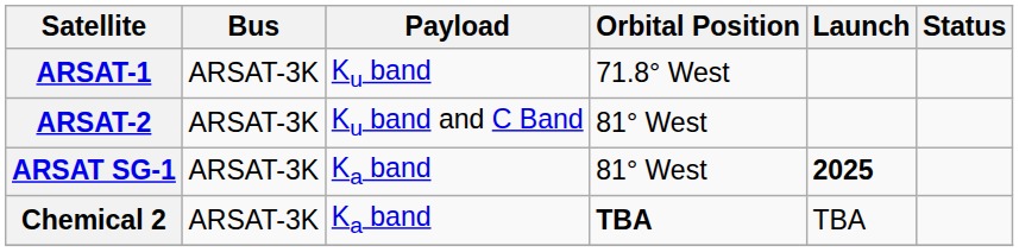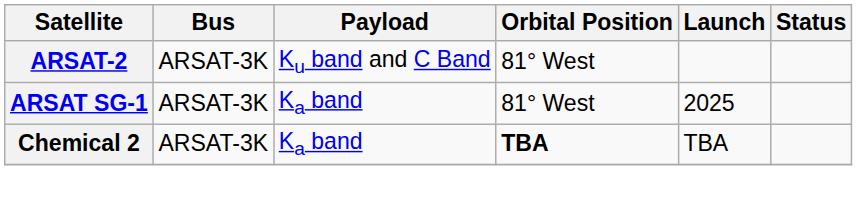- row: ARSAT-1 | ARSAT-3K | Ku band | 71.8° West
ARSAT SG-1 | Launch: bold -> normal
